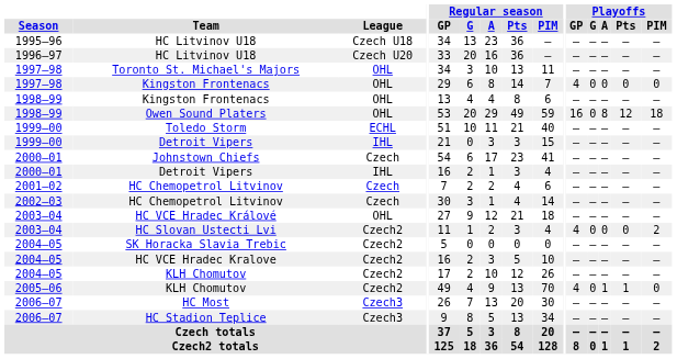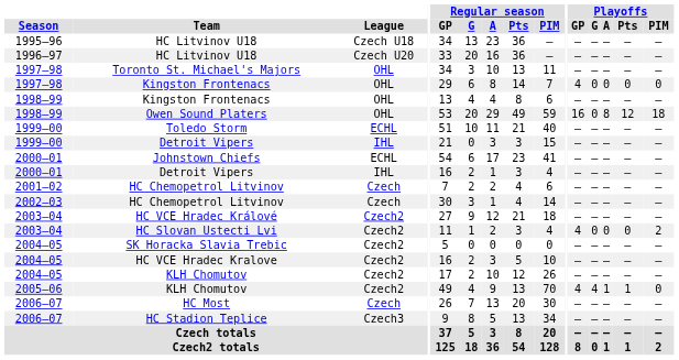Johnstown Chiefs | League: Czech -> ECHL
HC VCE Hradec Králové | League: OHL -> Czech2
2005–06 / KLH Chomutov | Playoffs / G: 0 -> 4
HC Most | League: Czech3 -> Czech
